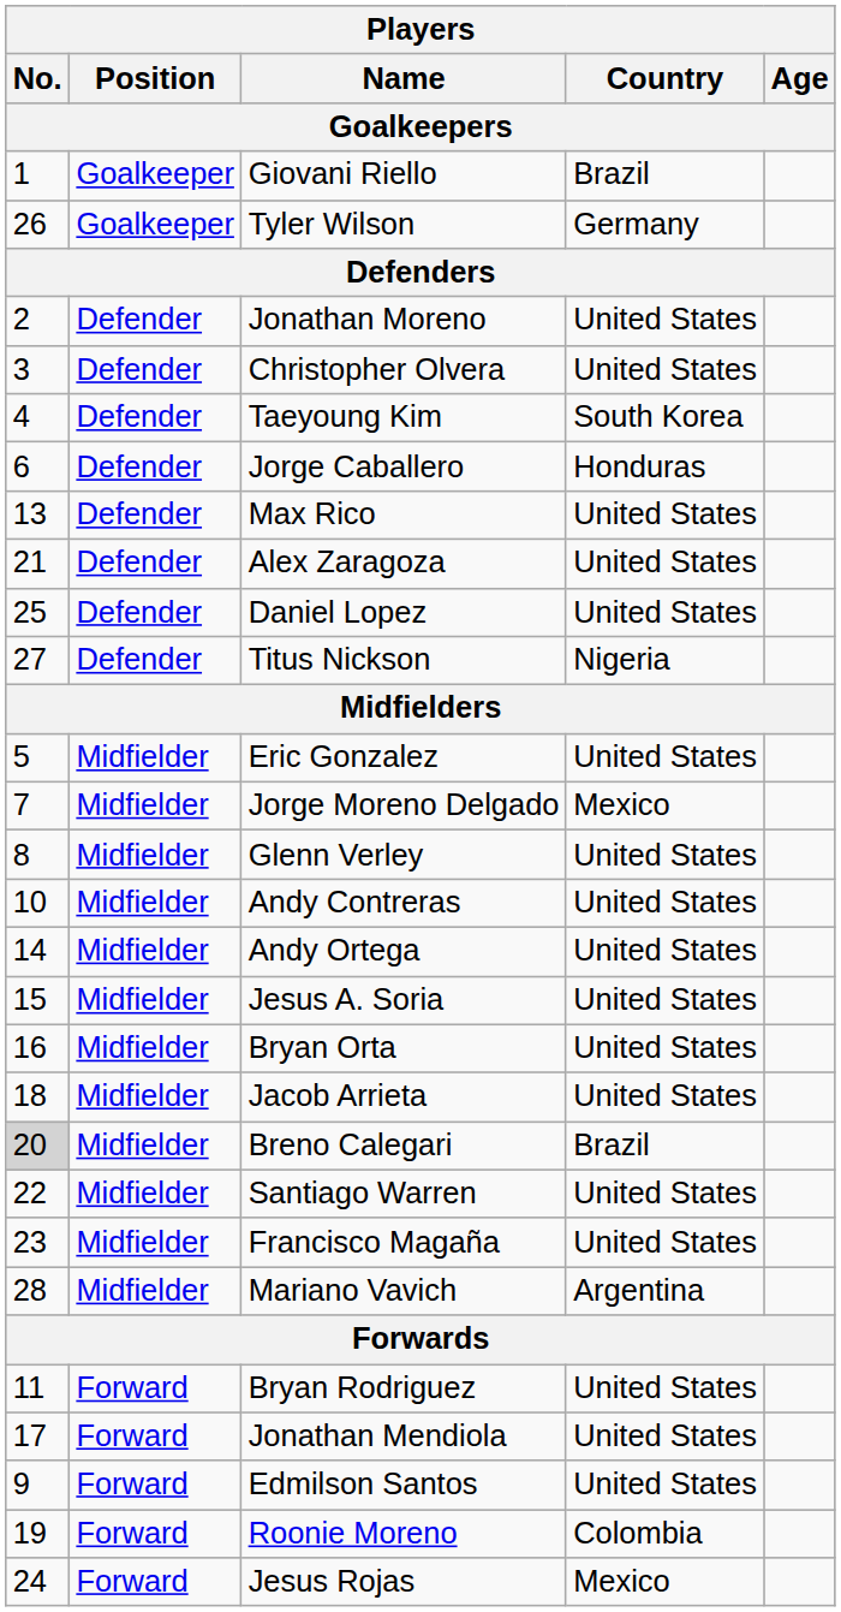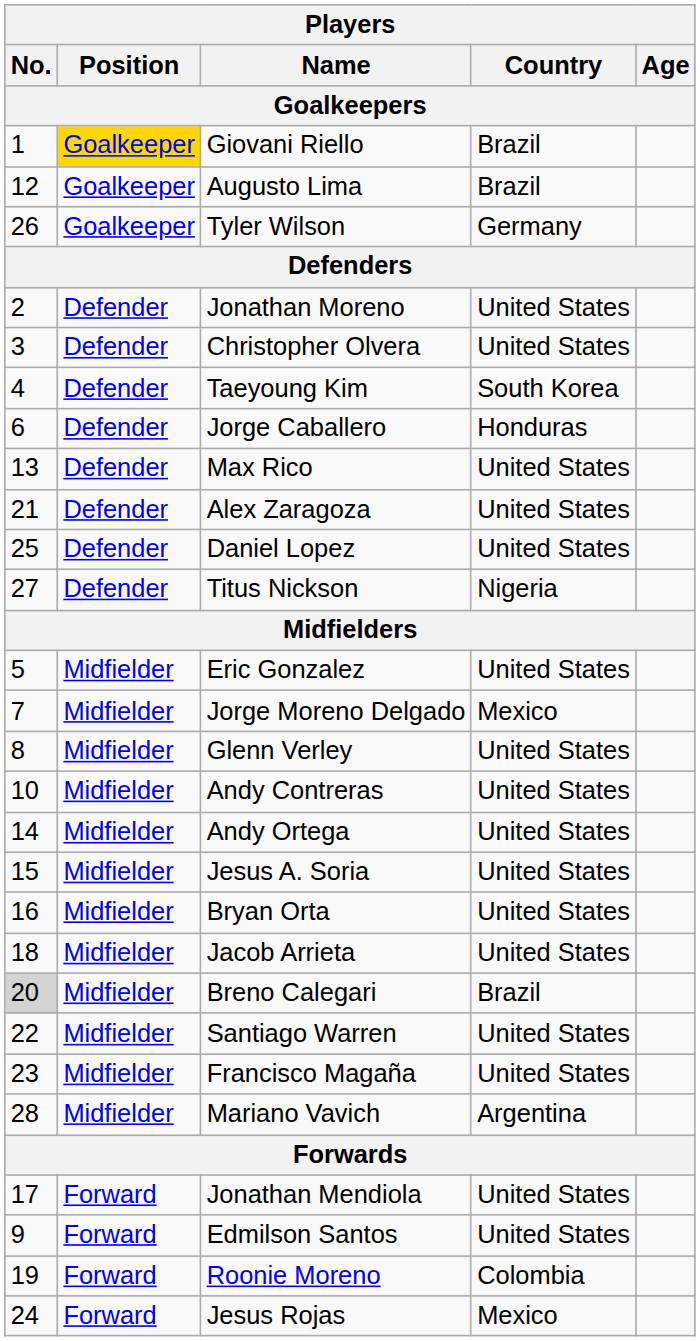Giovani Riello | Position: no background -> gold background
+ row: 12 | Goalkeeper | Augusto Lima | Brazil
- row: 11 | Forward | Bryan Rodriguez | United States
